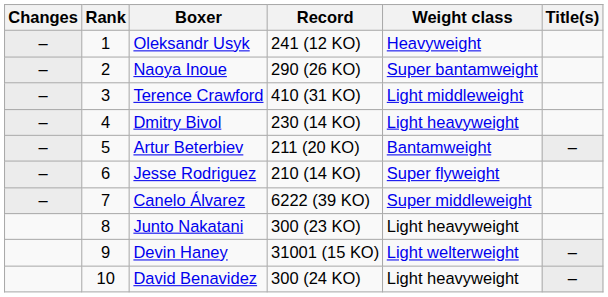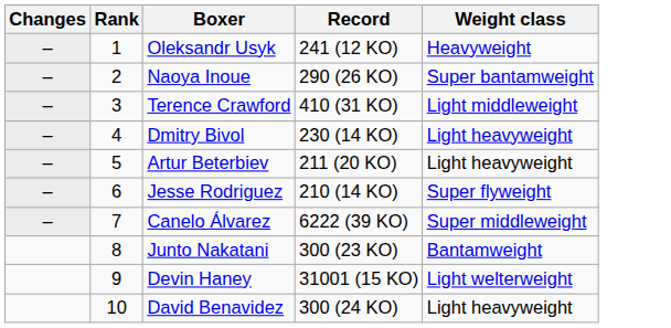- column: Title(s) | – | – | –
Artur Beterbiev | Weight class: Bantamweight -> Light heavyweight
Junto Nakatani | Weight class: Light heavyweight -> Bantamweight
